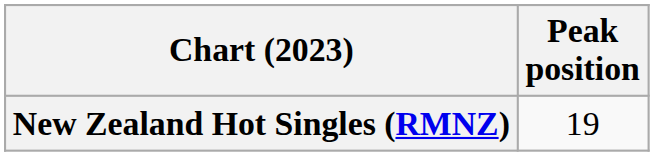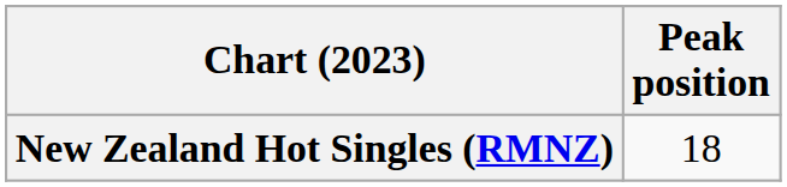New Zealand Hot Singles (RMNZ) | Peak position: 19 -> 18
